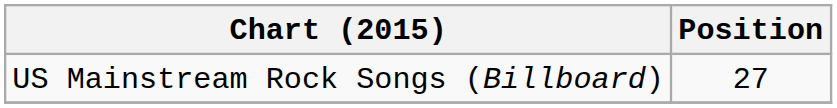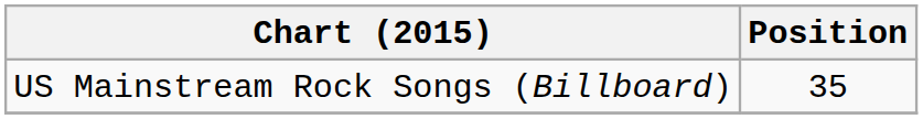US Mainstream Rock Songs (Billboard) | Position: 27 -> 35
